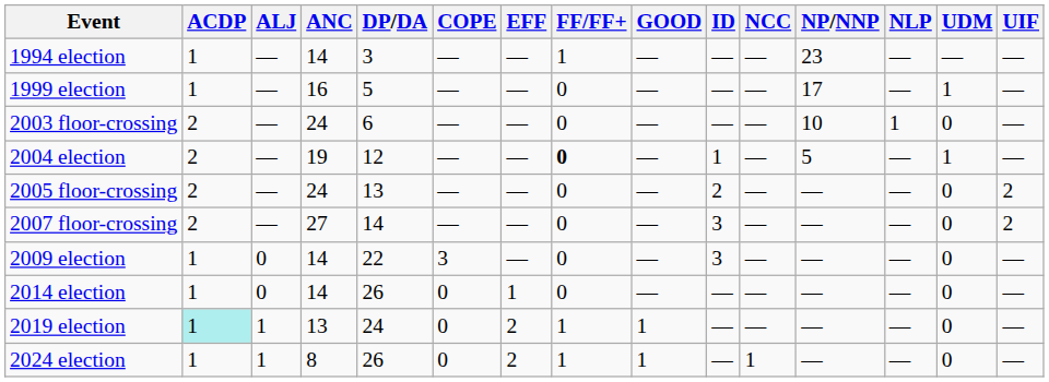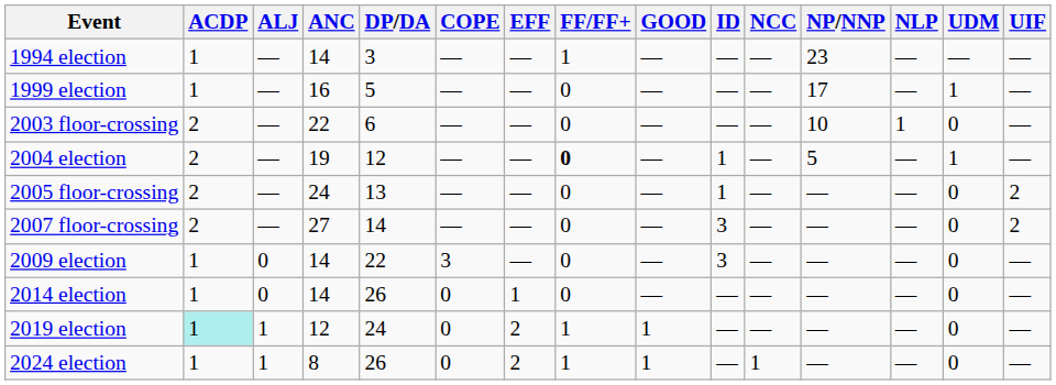2003 floor-crossing | ANC: 24 -> 22
2005 floor-crossing | ID: 2 -> 1
2019 election | ANC: 13 -> 12
